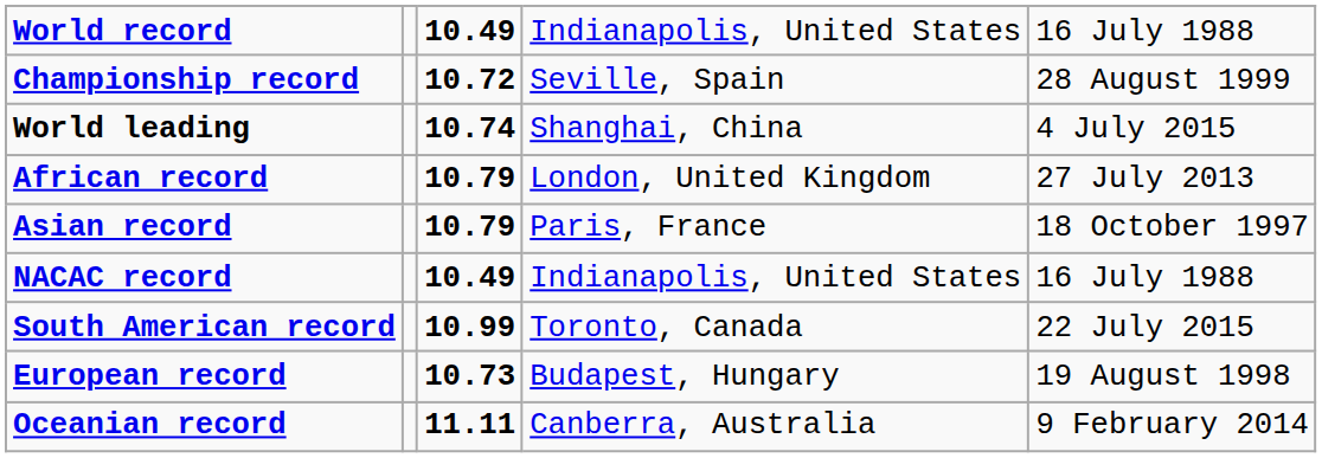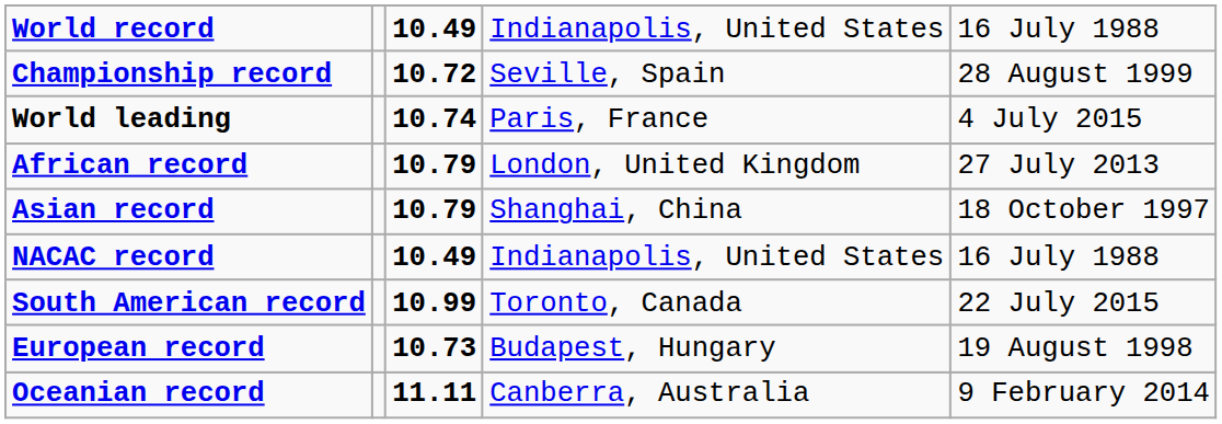World leading | column 4: Shanghai, China -> Paris, France
Asian record | column 4: Paris, France -> Shanghai, China
